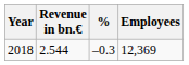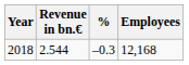2018 | Employees: 12,369 -> 12,168
